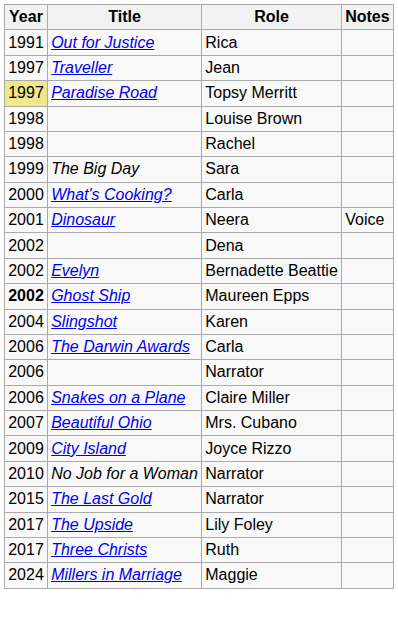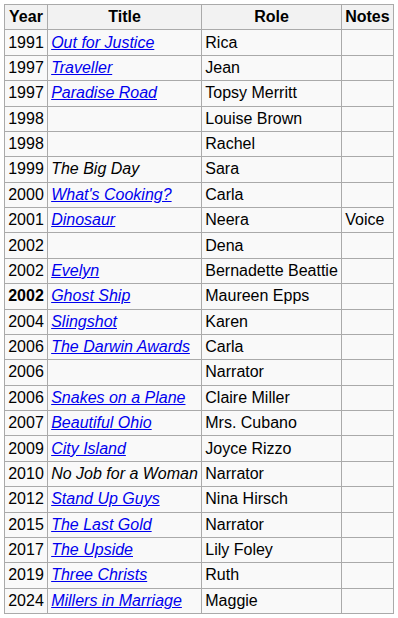Paradise Road | Year: khaki background -> no background
+ row: 2012 | Stand Up Guys | Nina Hirsch
Three Christs | Year: 2017 -> 2019
